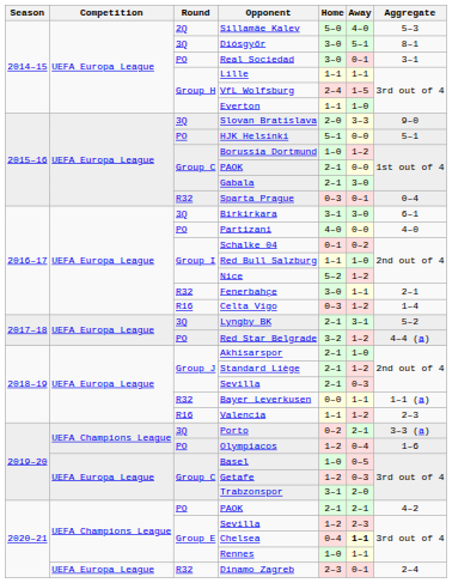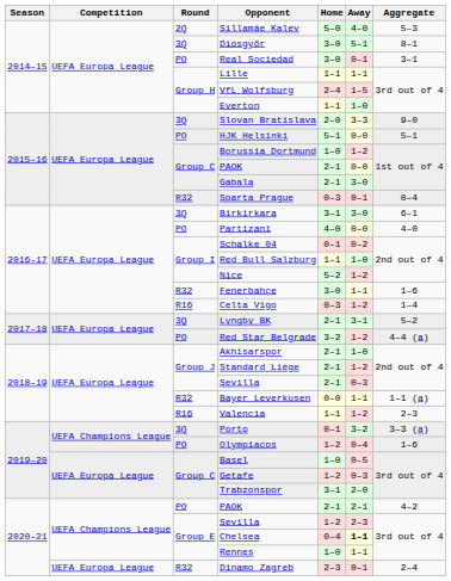Fenerbahçe | Aggregate: 2–1 -> 1–6
Porto | Home: 0–2 -> 0–1
Porto | Away: 2–1 -> 3–2
